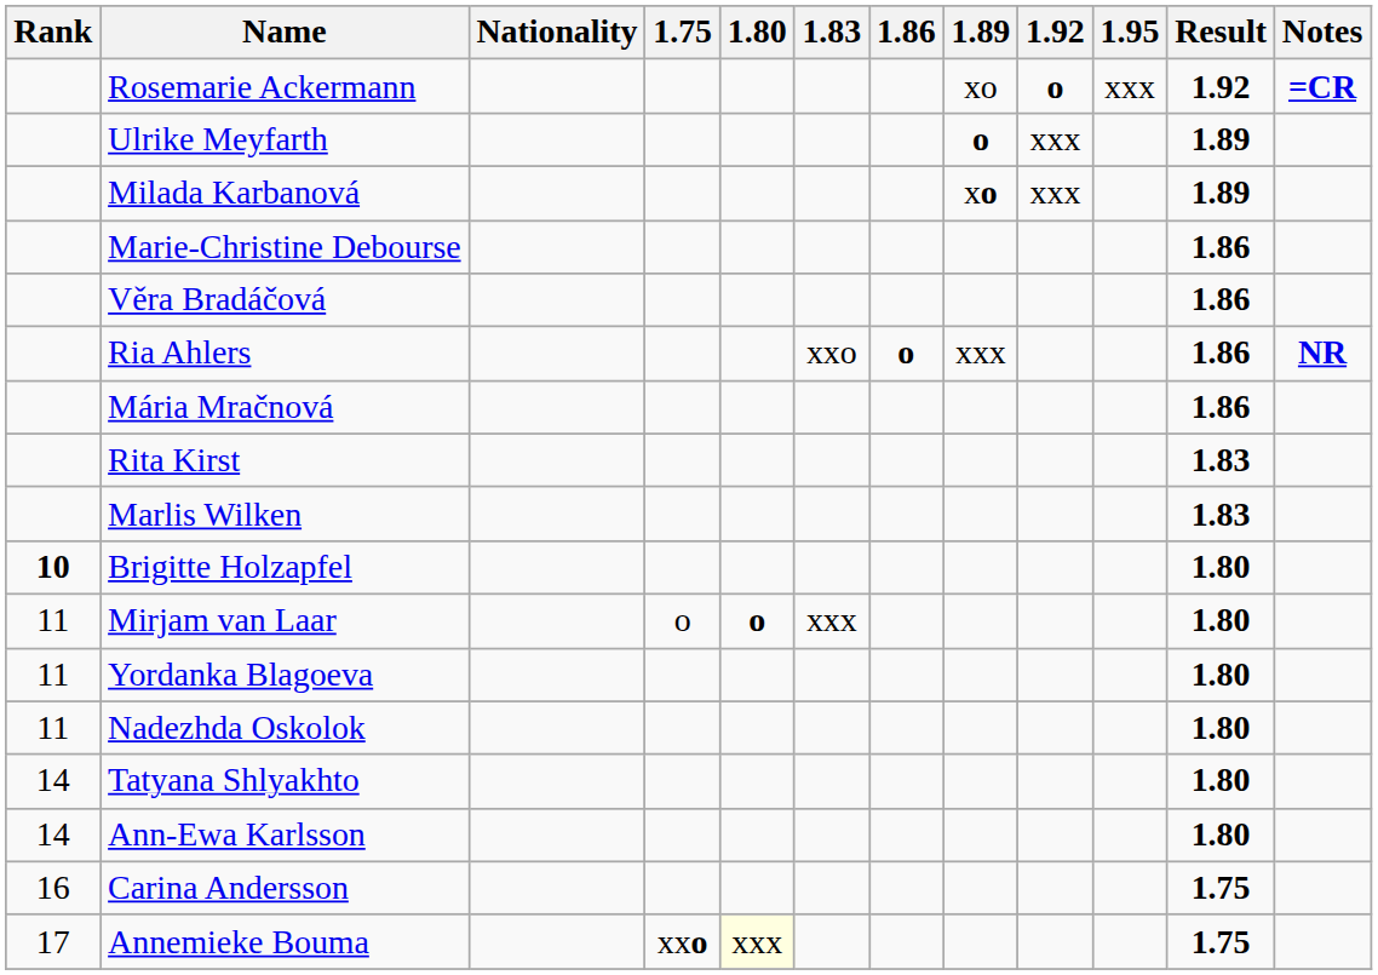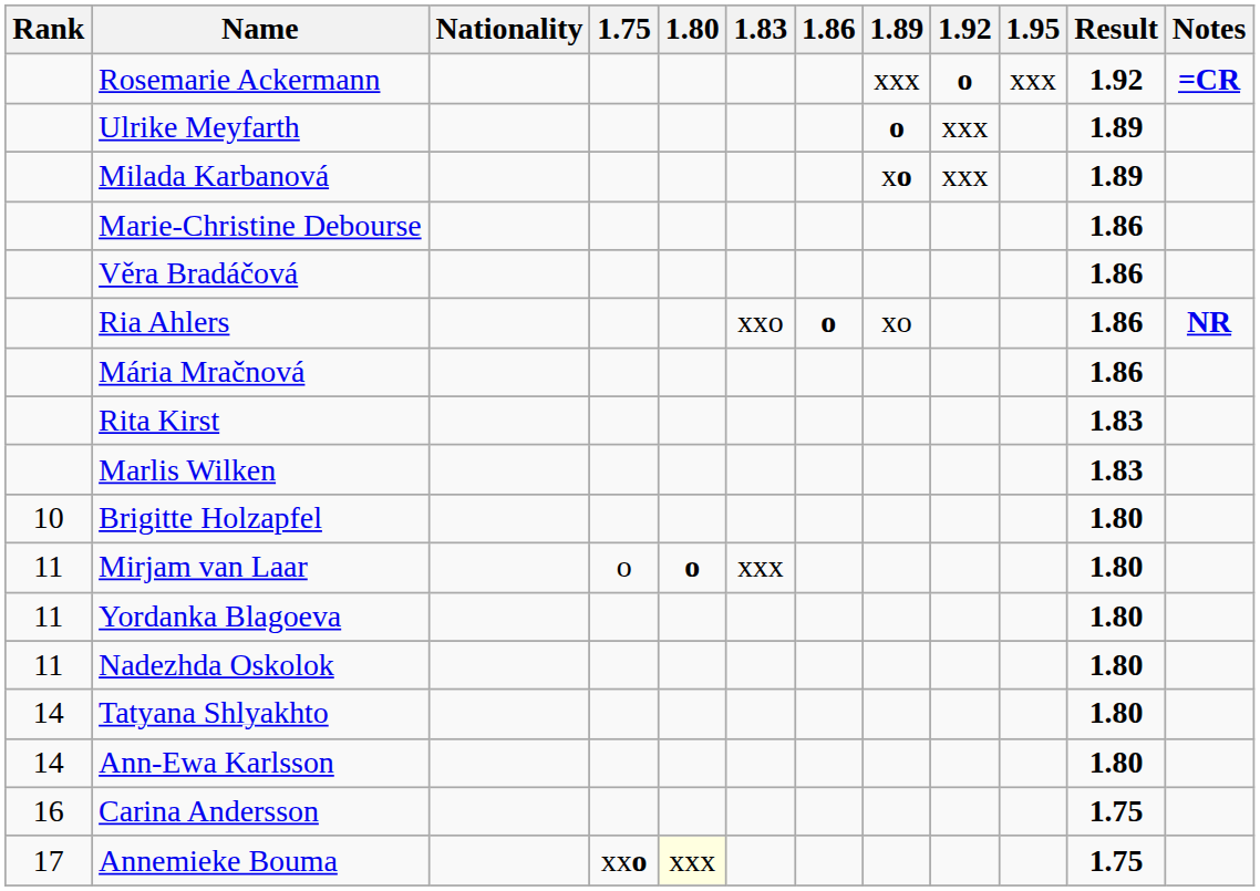Rosemarie Ackermann | 1.89: xo -> xxx
Ria Ahlers | 1.89: xxx -> xo
Brigitte Holzapfel | Rank: bold -> normal
